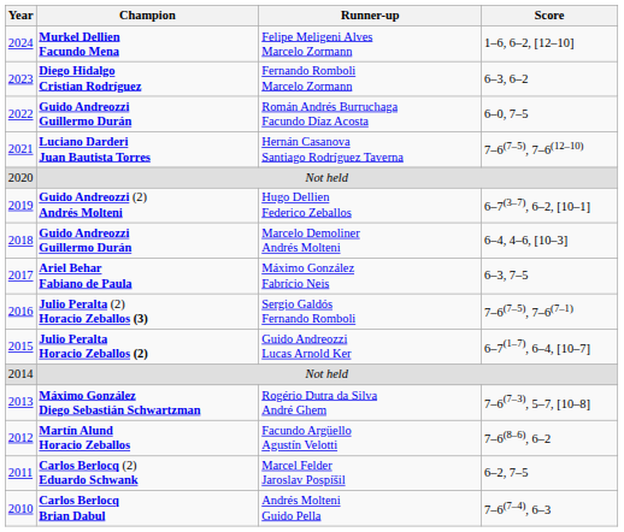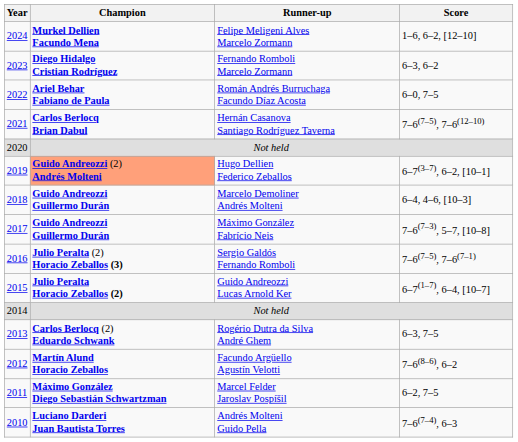Román Andrés Burruchaga Facundo Díaz Acosta | Champion: Guido Andreozzi Guillermo Durán -> Ariel Behar Fabiano de Paula
Hernán Casanova Santiago Rodríguez Taverna | Champion: Luciano Darderi Juan Bautista Torres -> Carlos Berlocq Brian Dabul
Hugo Dellien Federico Zeballos | Champion: no background -> lightsalmon background
Máximo González Fabrício Neis | Champion: Ariel Behar Fabiano de Paula -> Guido Andreozzi Guillermo Durán
Máximo González Fabrício Neis | Score: 6–3, 7–5 -> 7–6(7–3), 5–7, [10–8]
Rogério Dutra da Silva André Ghem | Champion: Máximo González Diego Sebastián Schwartzman -> Carlos Berlocq (2) Eduardo Schwank
Rogério Dutra da Silva André Ghem | Score: 7–6(7–3), 5–7, [10–8] -> 6–3, 7–5
Marcel Felder Jaroslav Pospíšil | Champion: Carlos Berlocq (2) Eduardo Schwank -> Máximo González Diego Sebastián Schwartzman
Andrés Molteni Guido Pella | Champion: Carlos Berlocq Brian Dabul -> Luciano Darderi Juan Bautista Torres
